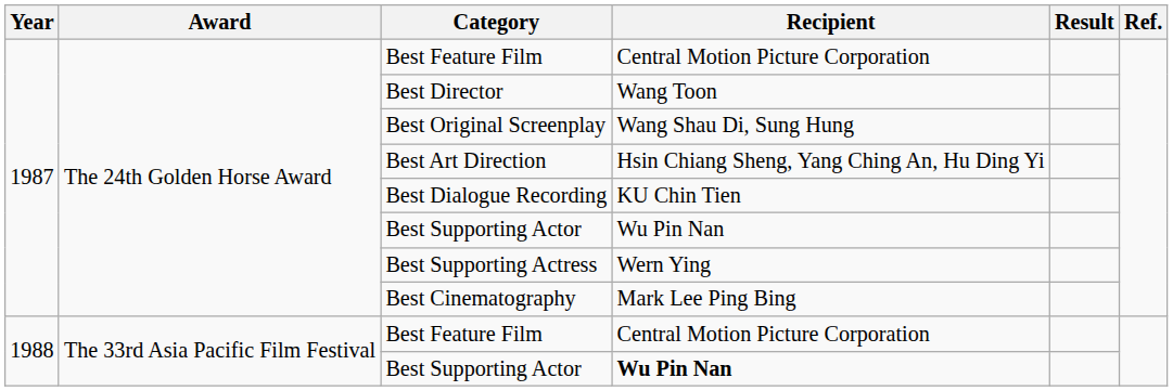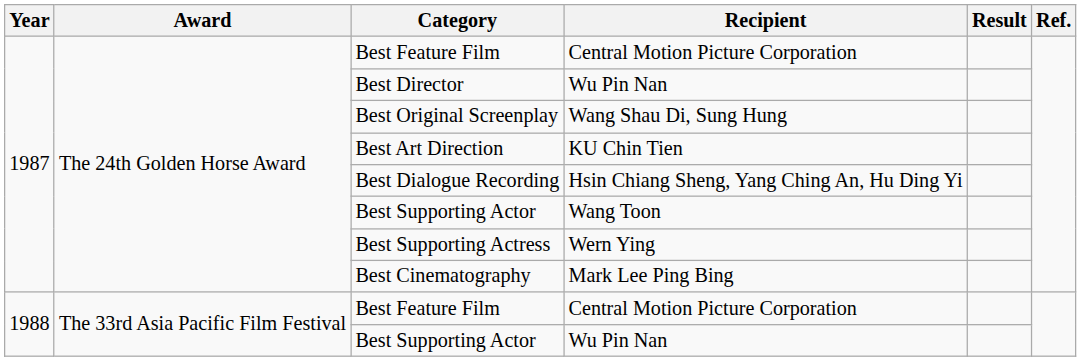Best Director | Recipient: Wang Toon -> Wu Pin Nan
Best Art Direction | Recipient: Hsin Chiang Sheng, Yang Ching An, Hu Ding Yi -> KU Chin Tien
Best Dialogue Recording | Recipient: KU Chin Tien -> Hsin Chiang Sheng, Yang Ching An, Hu Ding Yi
1987 / Best Supporting Actor | Recipient: Wu Pin Nan -> Wang Toon
1988 / Best Supporting Actor | Recipient: bold -> normal
